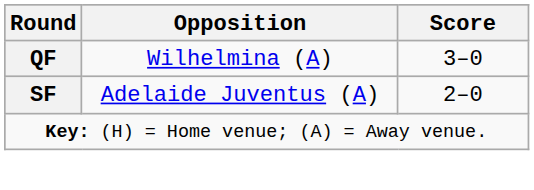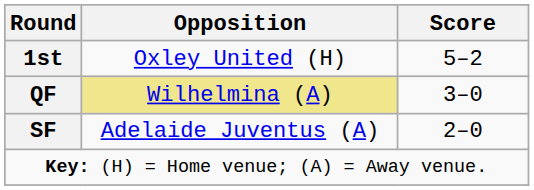+ row: 1st | Oxley United (H) | 5–2
QF | Opposition: no background -> khaki background
